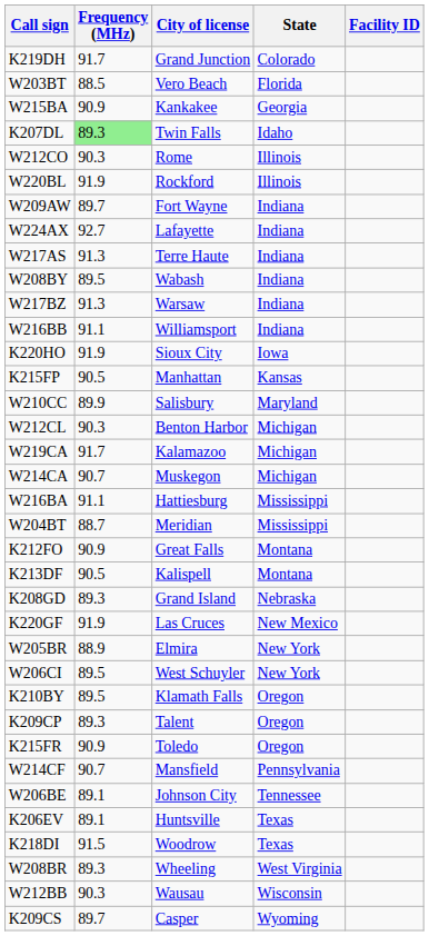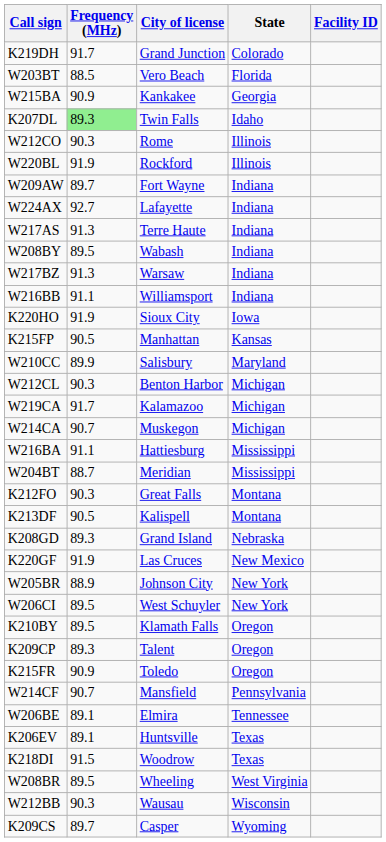K212FO | Frequency (MHz): 90.9 -> 90.3
W205BR | City of license: Elmira -> Johnson City
W206BE | City of license: Johnson City -> Elmira
W208BR | Frequency (MHz): 89.3 -> 89.5
